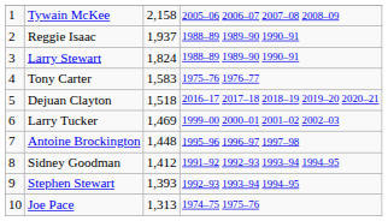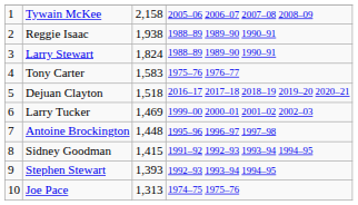Reggie Isaac | column 3: 1,937 -> 1,938
Sidney Goodman | column 3: 1,412 -> 1,415
